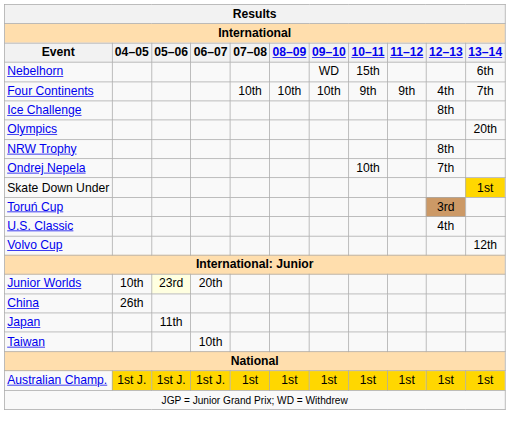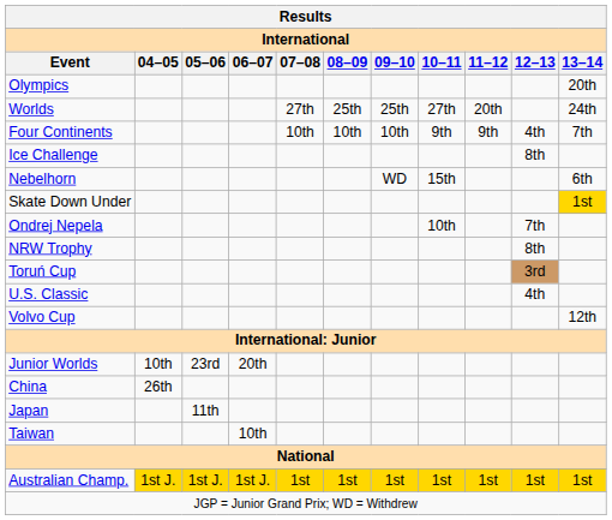rows swapped: Olympics <-> Nebelhorn
+ row: Worlds | 27th | 25th | 25th | 27th | 20th | 24th
rows swapped: NRW Trophy <-> Skate Down Under
Junior Worlds | 05–06: lightyellow background -> no background
